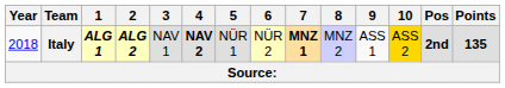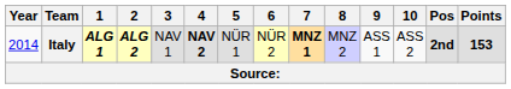Italy | Year: 2018 -> 2014
Italy | 10: gold background -> no background
Italy | Points: 135 -> 153
